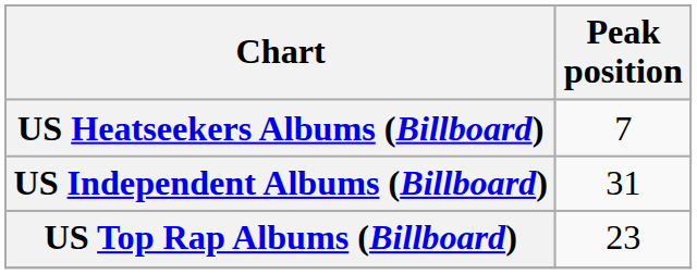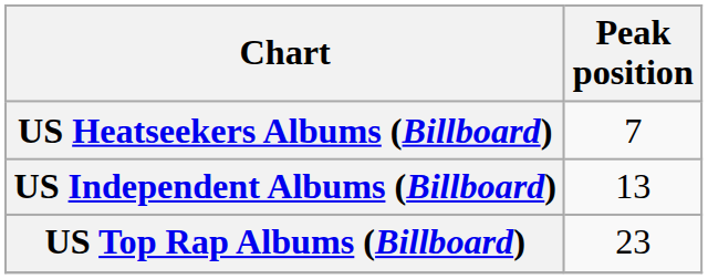US Independent Albums (Billboard) | Peak position: 31 -> 13
